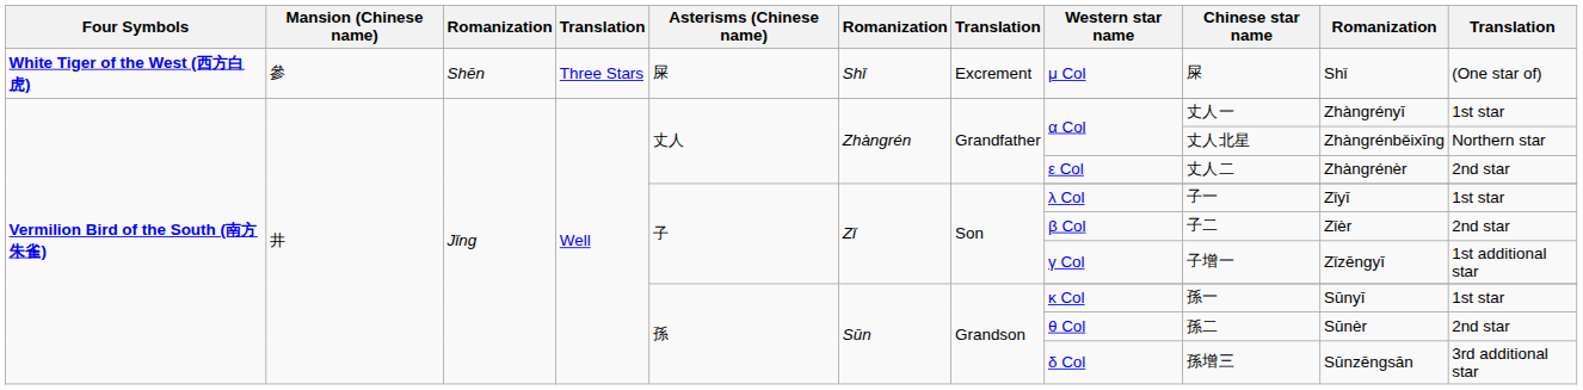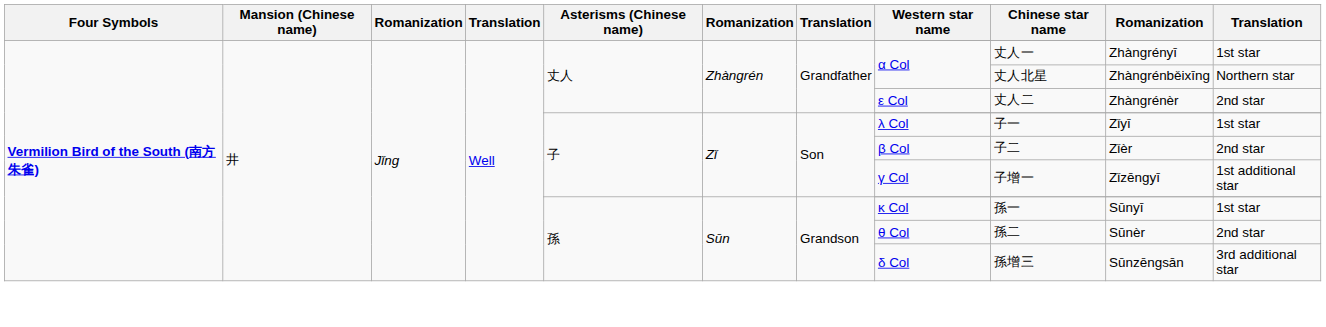- row: White Tiger of the West (西方白虎) | 參 | Shēn | Three Stars | 屎 | Shǐ | Excrement | μ Col | 屎 | Shǐ | (One star of)
